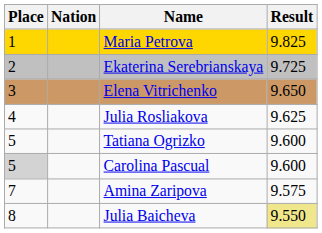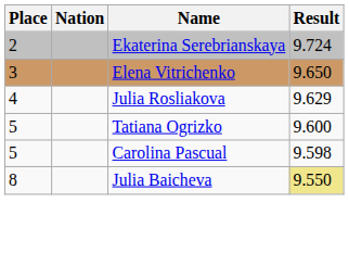- row: 1 | Maria Petrova | 9.825
Ekaterina Serebrianskaya | Result: 9.725 -> 9.724
Julia Rosliakova | Result: 9.625 -> 9.629
Carolina Pascual | Place: lightgrey background -> no background
Carolina Pascual | Result: 9.600 -> 9.598
- row: 7 | Amina Zaripova | 9.575
